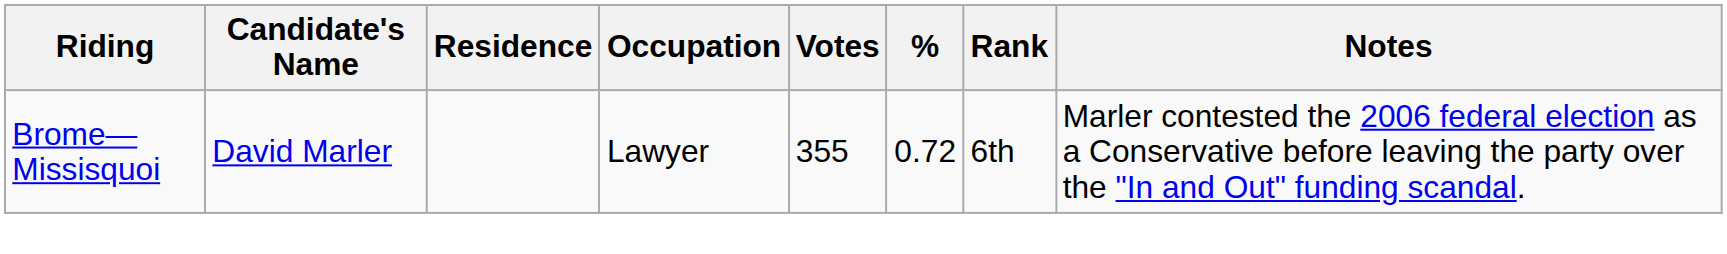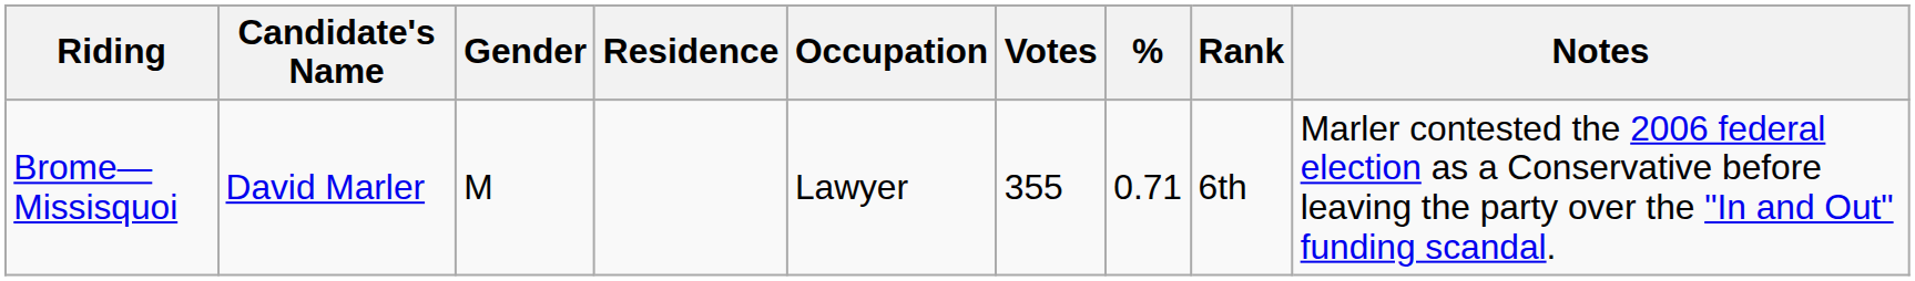+ column: Gender | M
Brome—Missisquoi | %: 0.72 -> 0.71
